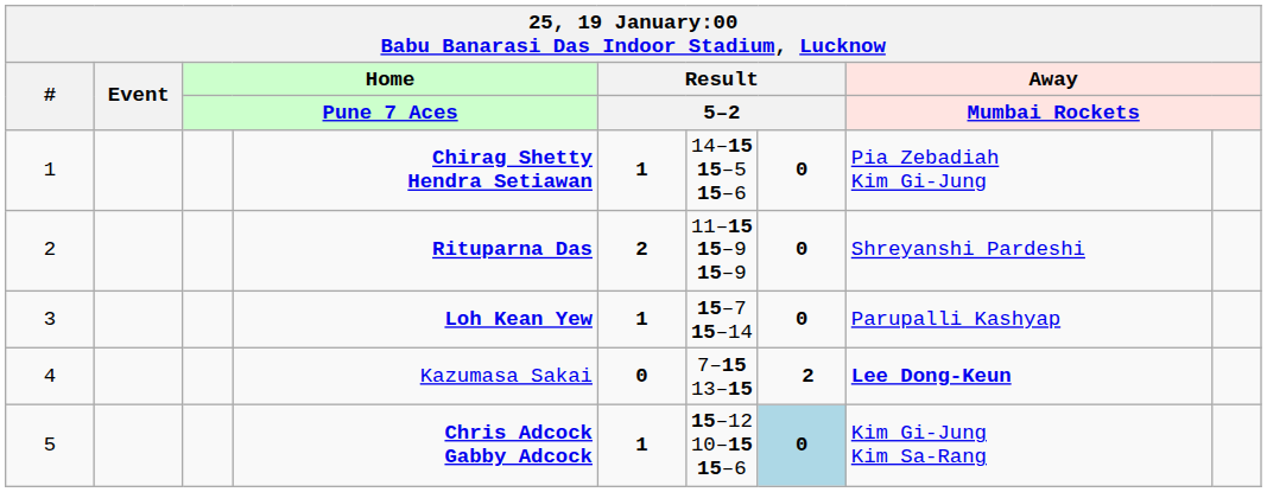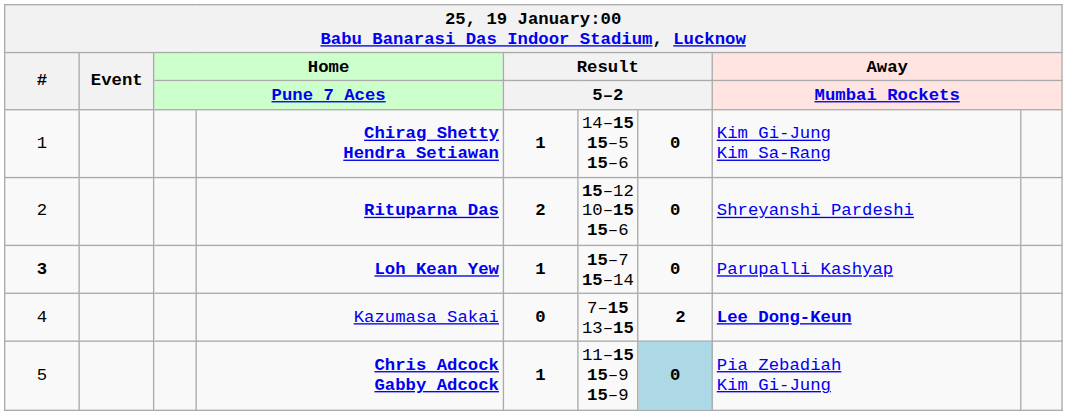Chirag Shetty Hendra Setiawan | column 8: Pia Zebadiah Kim Gi-Jung -> Kim Gi-Jung Kim Sa-Rang
Rituparna Das | column 6: 11–15 15–9 15–9 -> 15–12 10–15 15–6
Loh Kean Yew | #: normal -> bold
Chris Adcock Gabby Adcock | column 6: 15–12 10–15 15–6 -> 11–15 15–9 15–9
Chris Adcock Gabby Adcock | column 8: Kim Gi-Jung Kim Sa-Rang -> Pia Zebadiah Kim Gi-Jung
